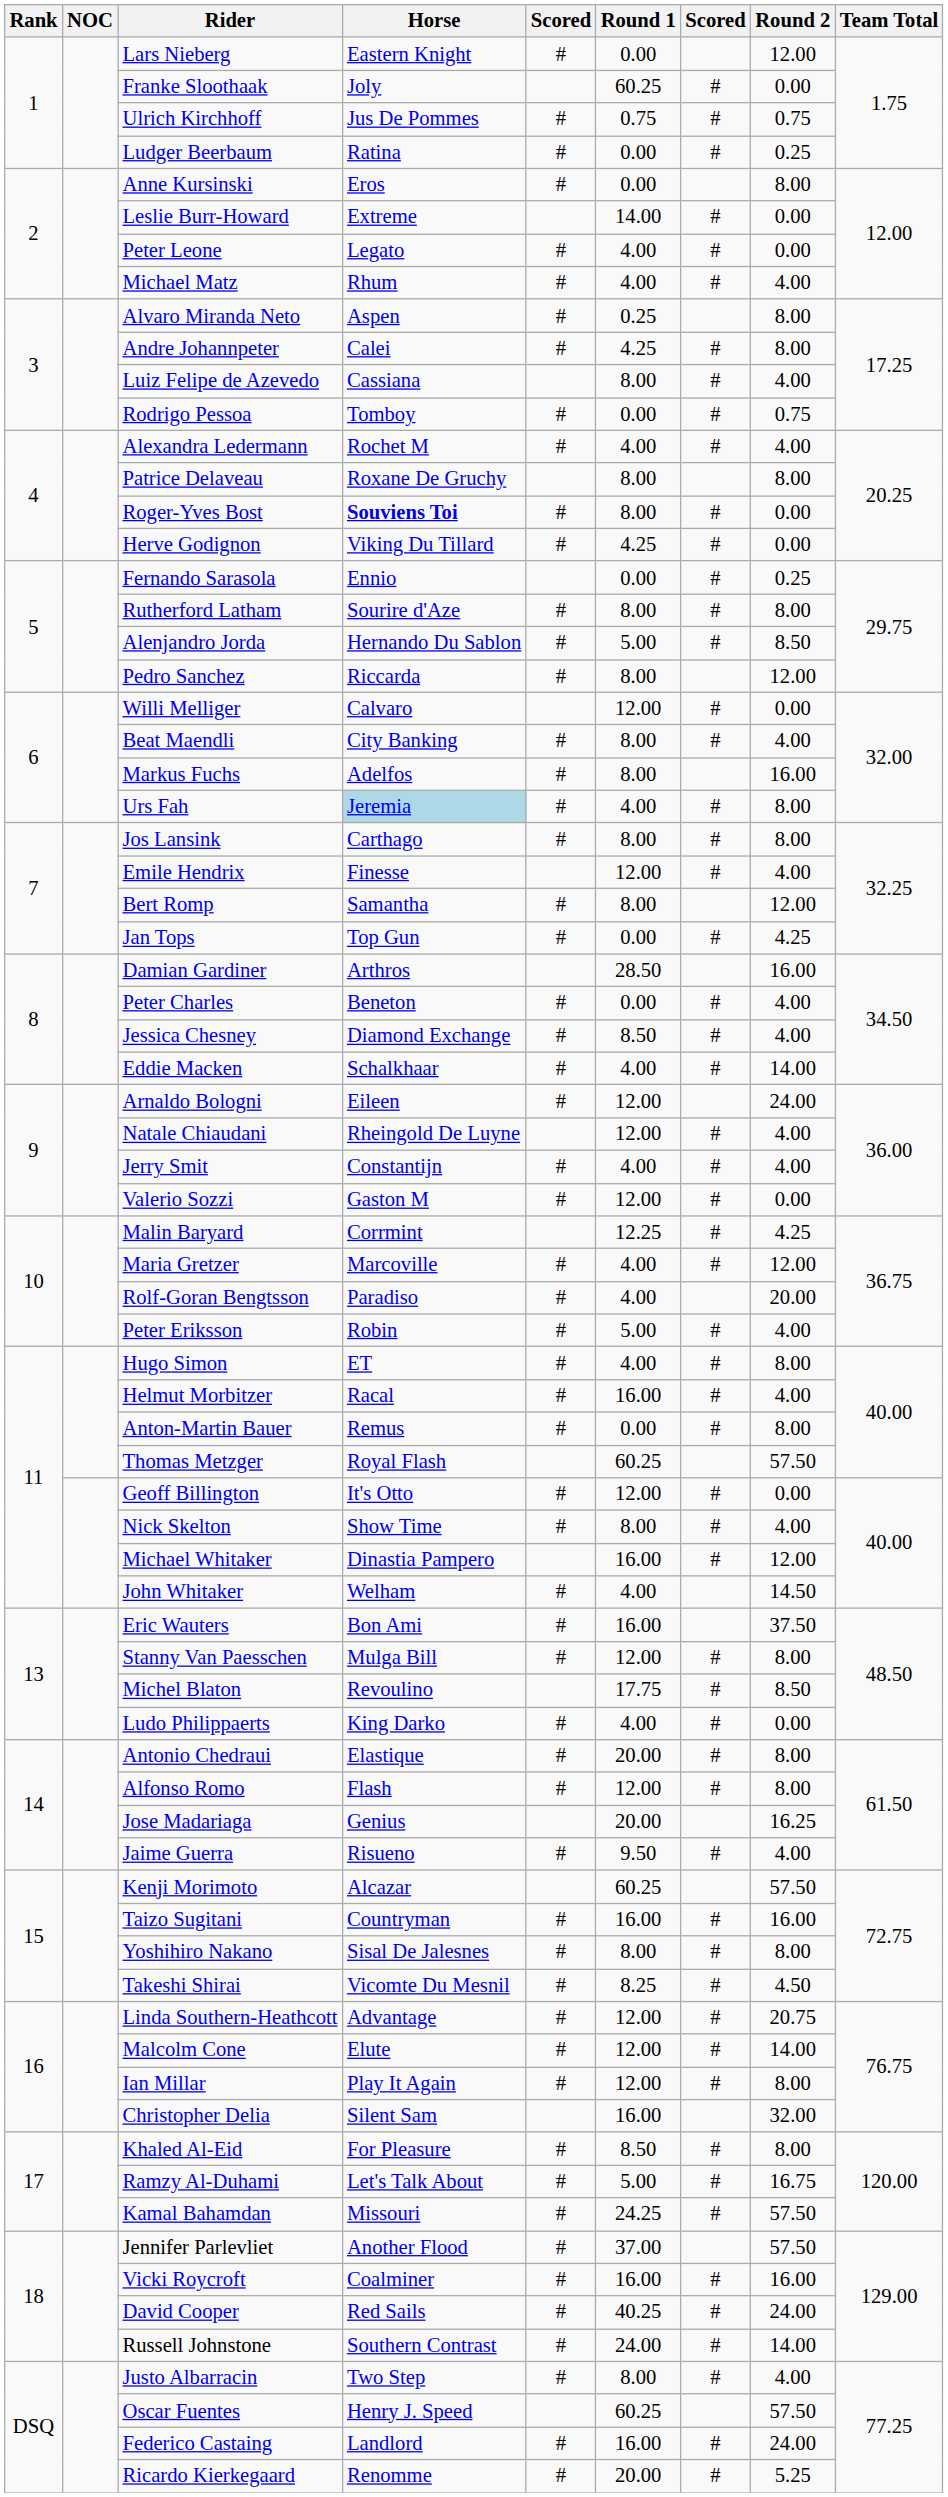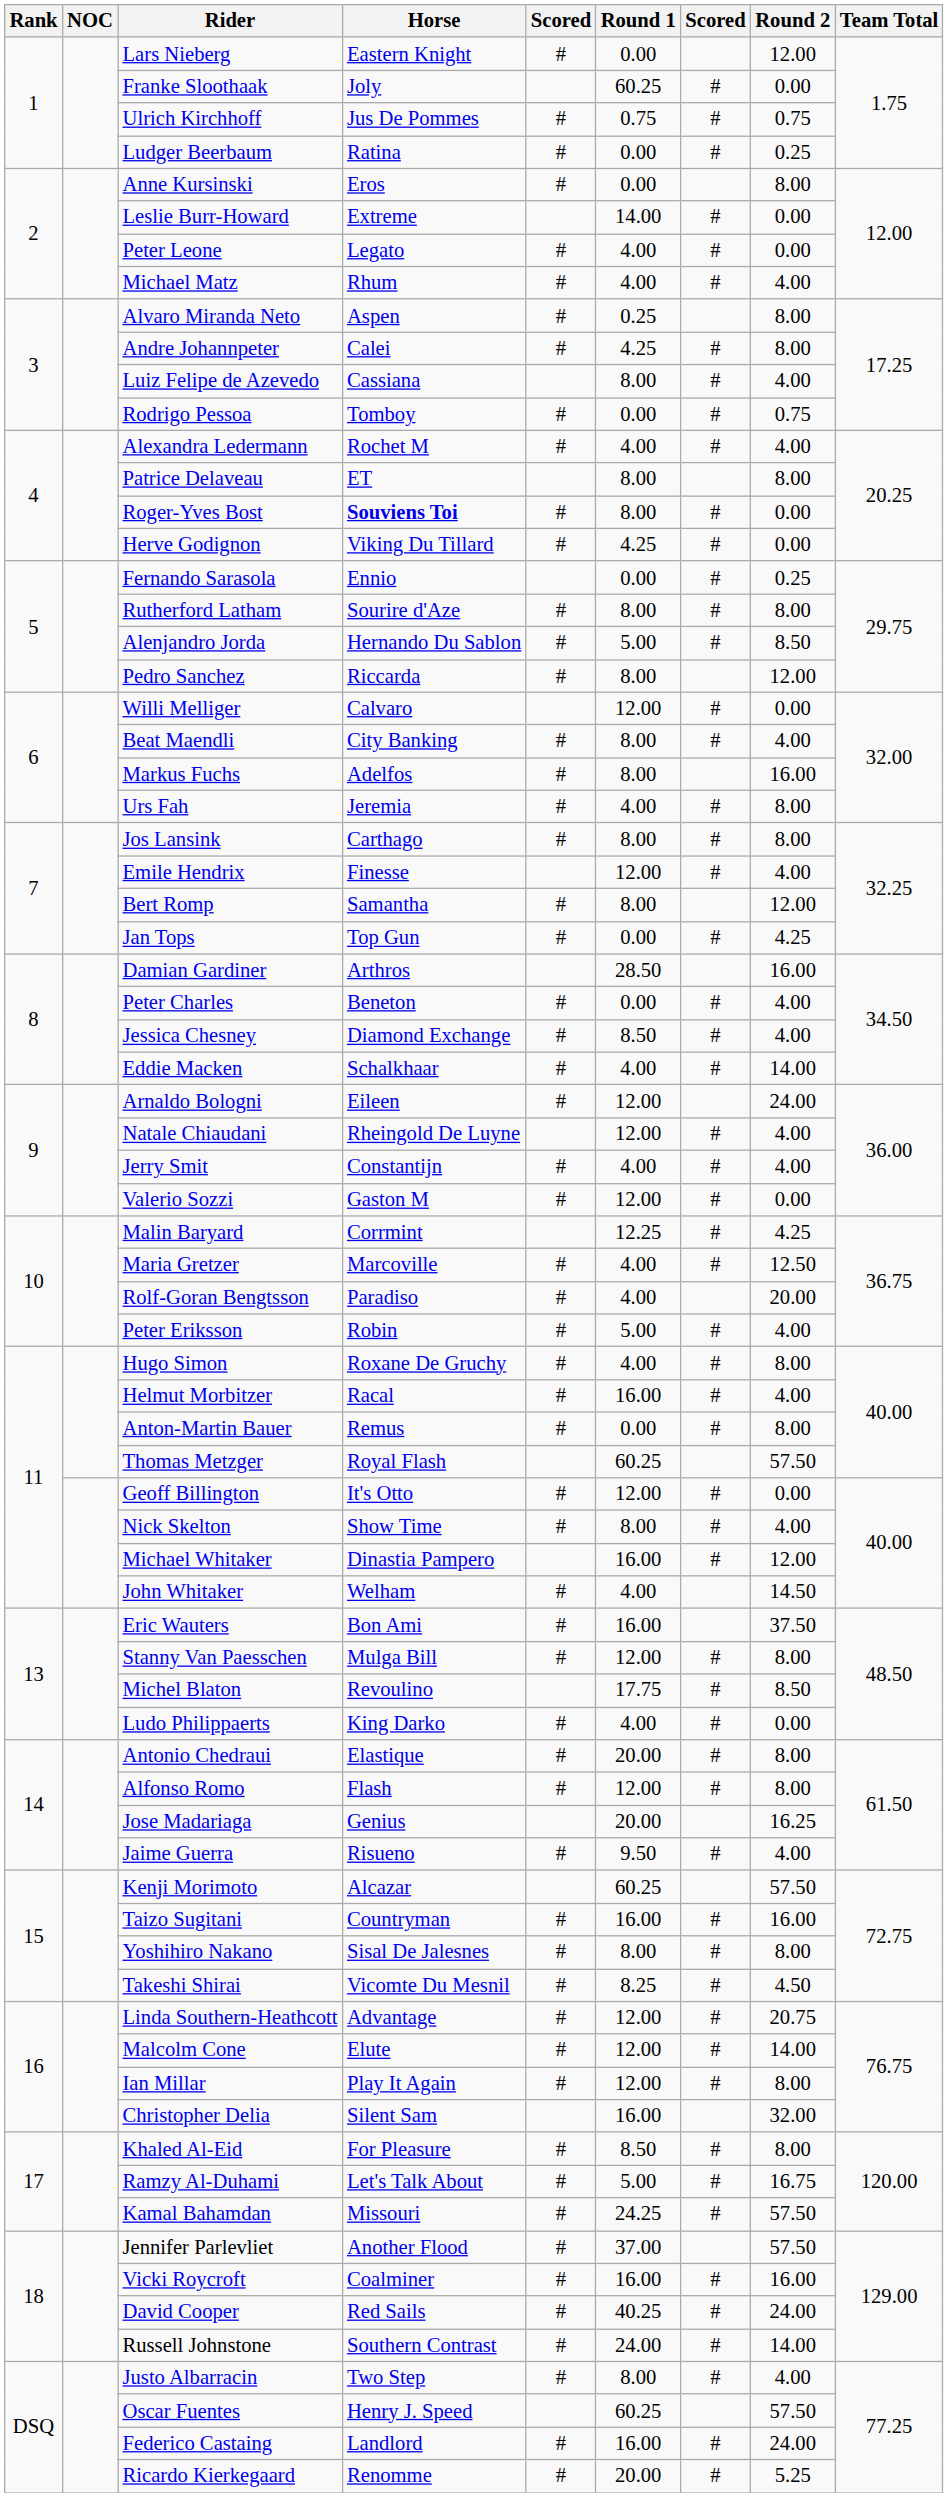Patrice Delaveau | Horse: Roxane De Gruchy -> ET
Urs Fah | Horse: lightblue background -> no background
Maria Gretzer | Round 2: 12.00 -> 12.50
Hugo Simon | Horse: ET -> Roxane De Gruchy
